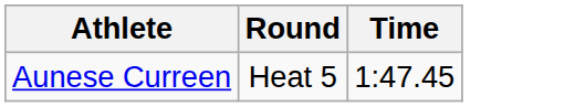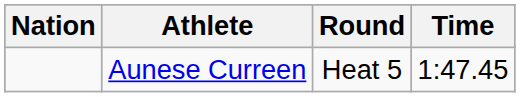+ column: Nation
